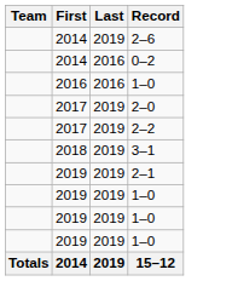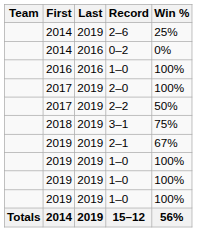+ column: Win % | 25% | 0% | 100% | 100% | 50% | 75% | 67% | 100% | 100% | 100% | 56%
